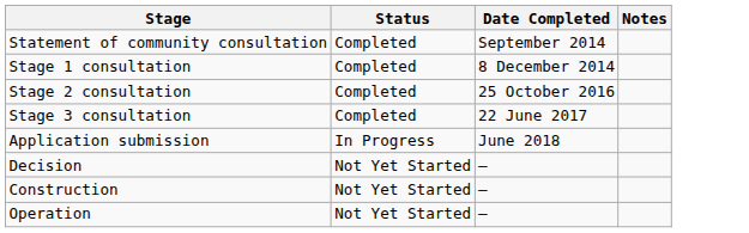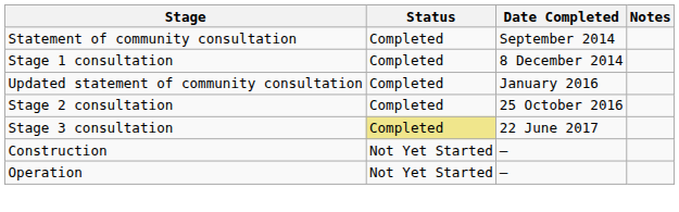+ row: Updated statement of community consultation | Completed | January 2016
Stage 3 consultation | Status: no background -> khaki background
- row: Application submission | In Progress | June 2018
- row: Decision | Not Yet Started | –
